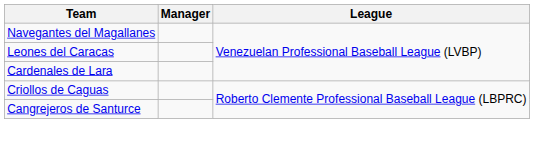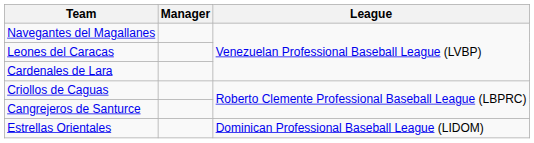+ row: Estrellas Orientales | Dominican Professional Baseball League (LIDOM)
